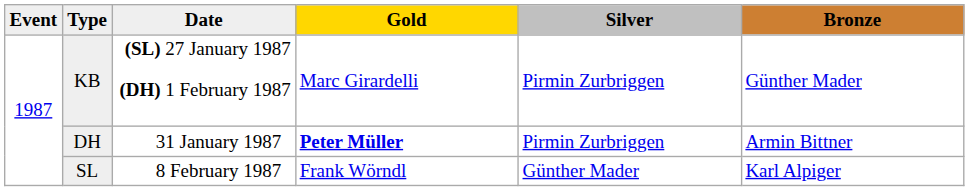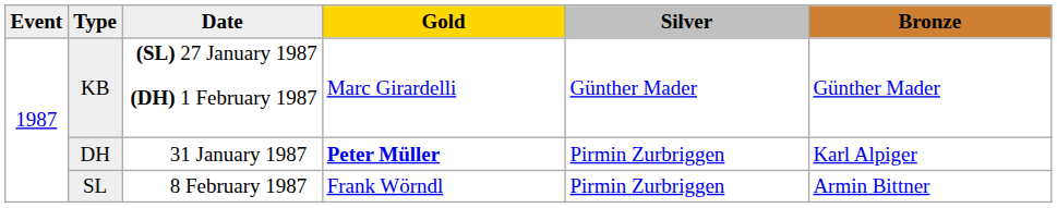KB | Silver: Pirmin Zurbriggen -> Günther Mader
DH | Bronze: Armin Bittner -> Karl Alpiger
SL | Silver: Günther Mader -> Pirmin Zurbriggen
SL | Bronze: Karl Alpiger -> Armin Bittner
